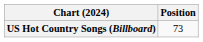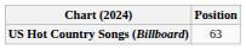US Hot Country Songs (Billboard) | Position: 73 -> 63
